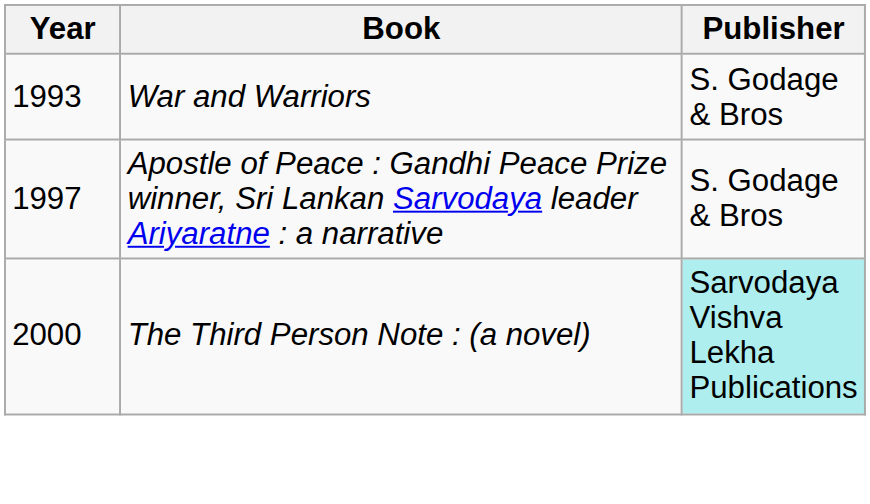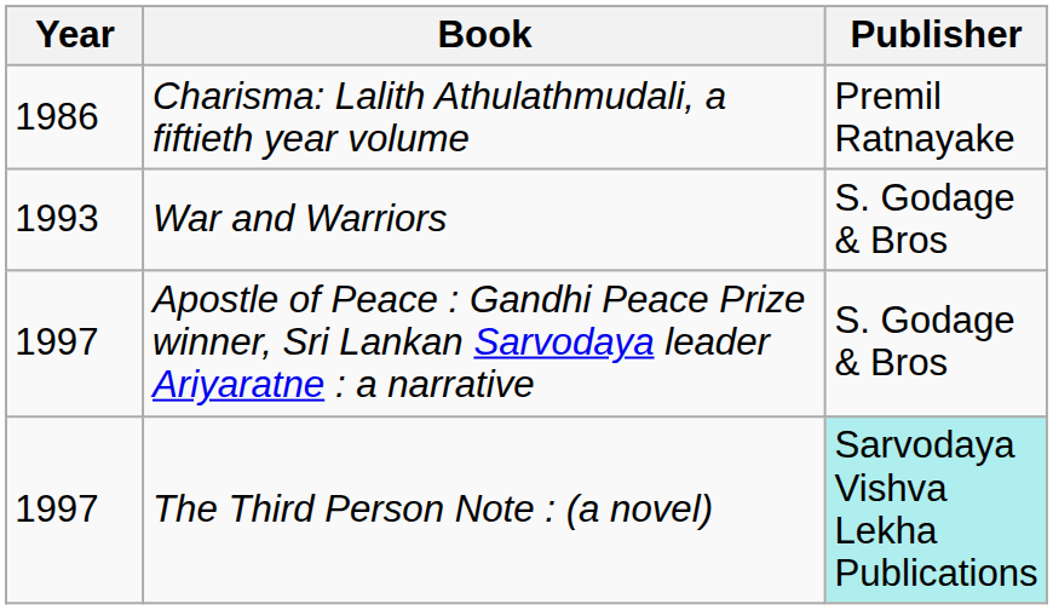+ row: 1986 | Charisma: Lalith Athulathmudali, a fiftieth year volume | Premil Ratnayake
The Third Person Note : (a novel) | Year: 2000 -> 1997
